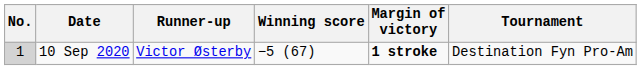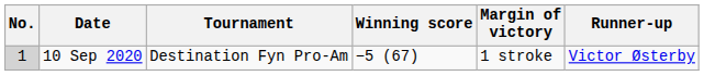columns swapped: Tournament <-> Runner-up
10 Sep 2020 | Margin of victory: bold -> normal
